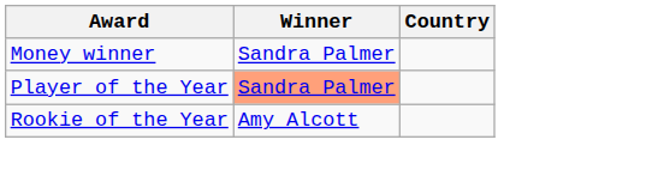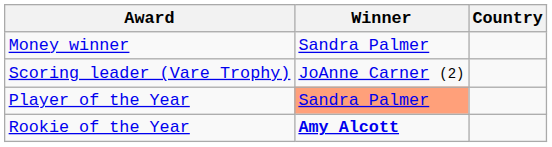+ row: Scoring leader (Vare Trophy) | JoAnne Carner (2)
Rookie of the Year | Winner: normal -> bold
